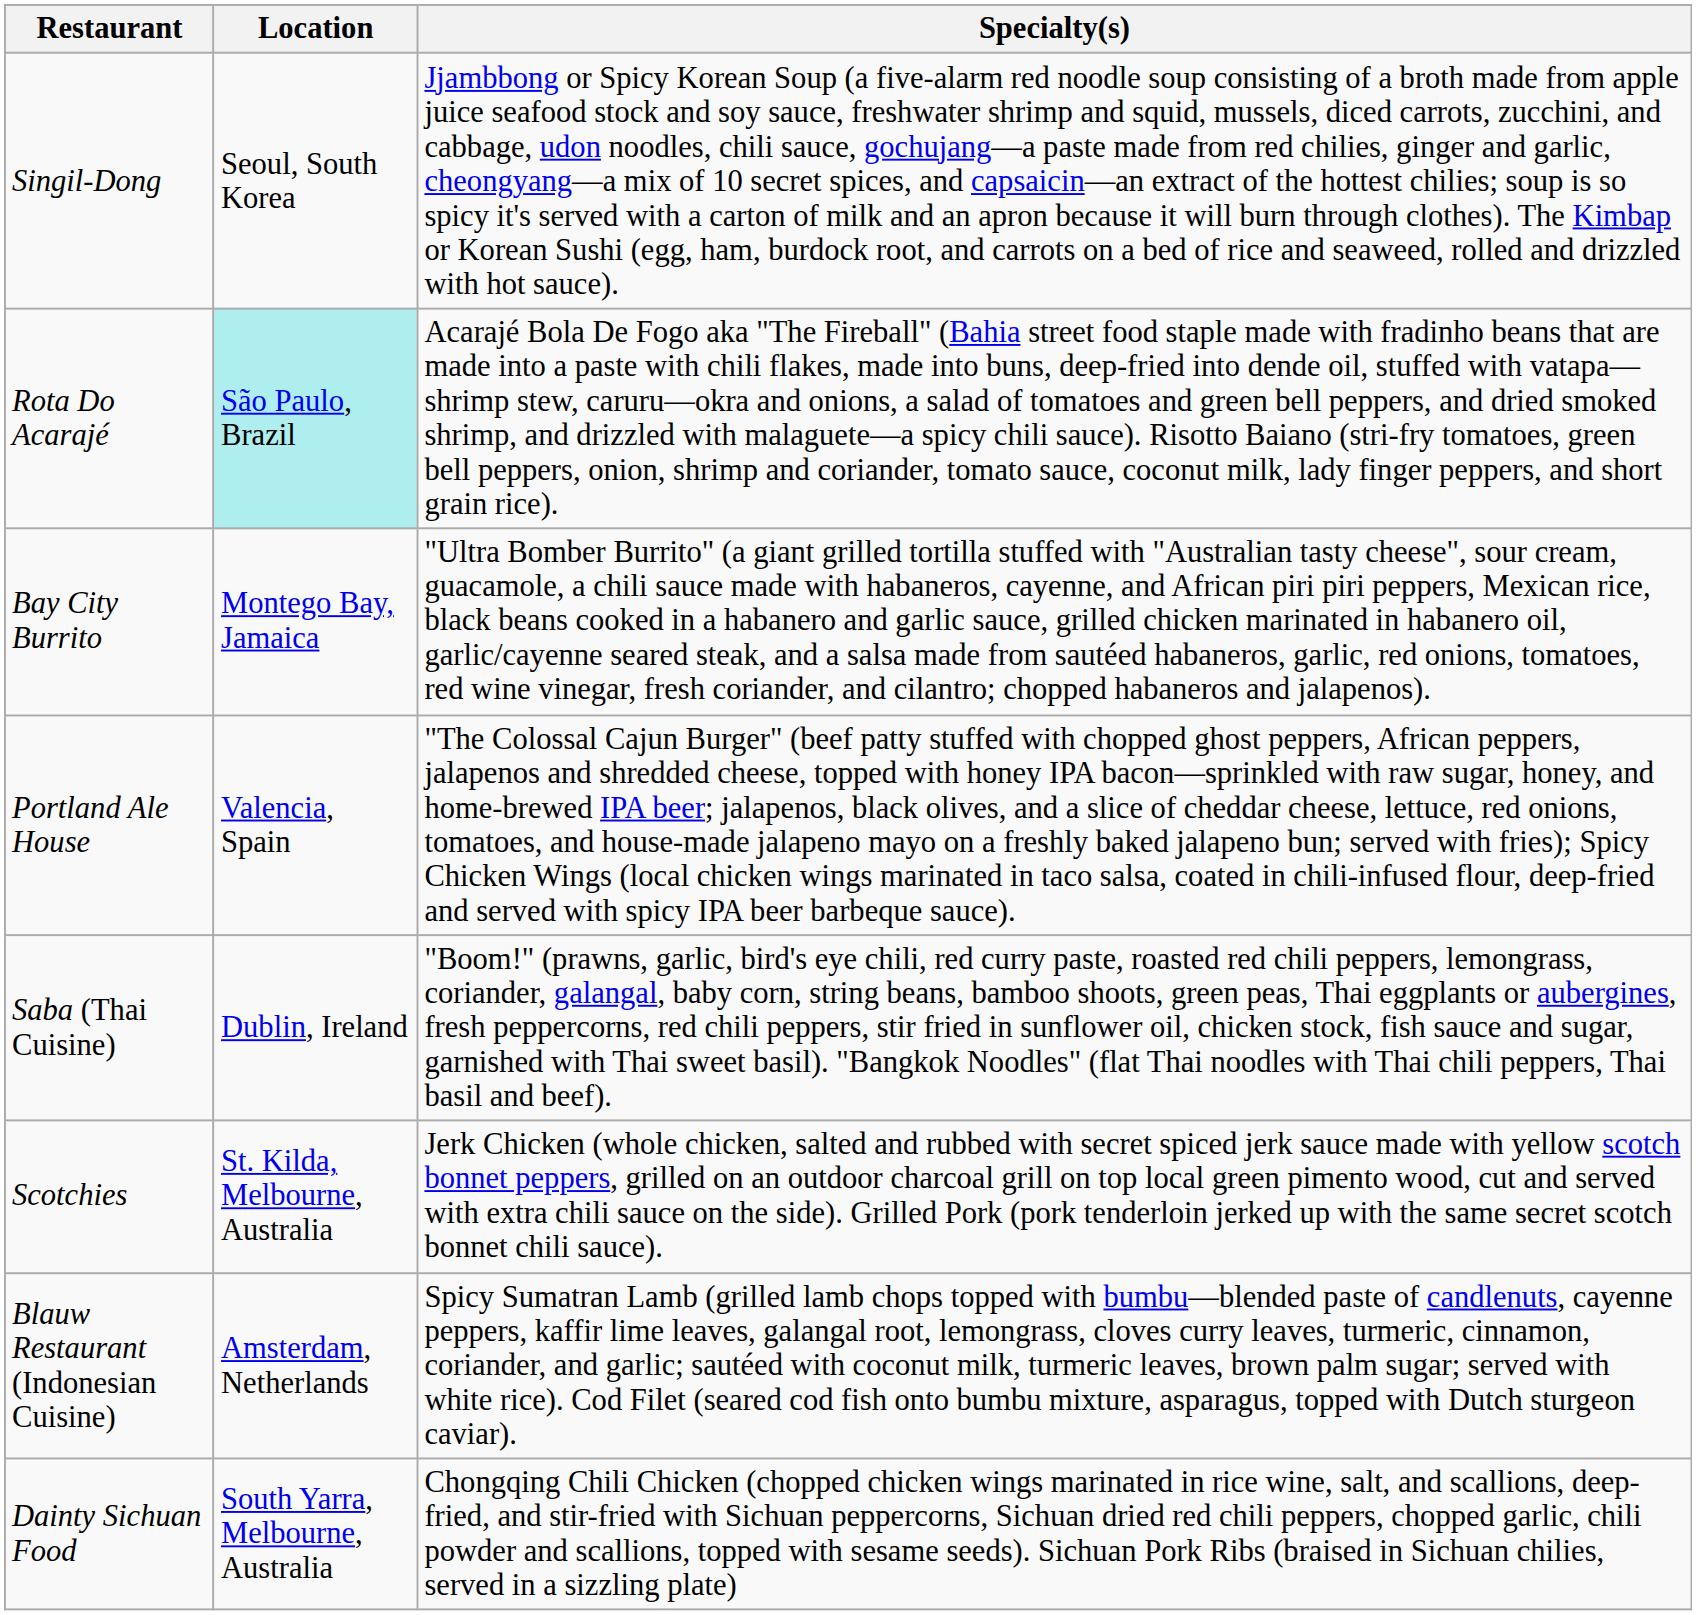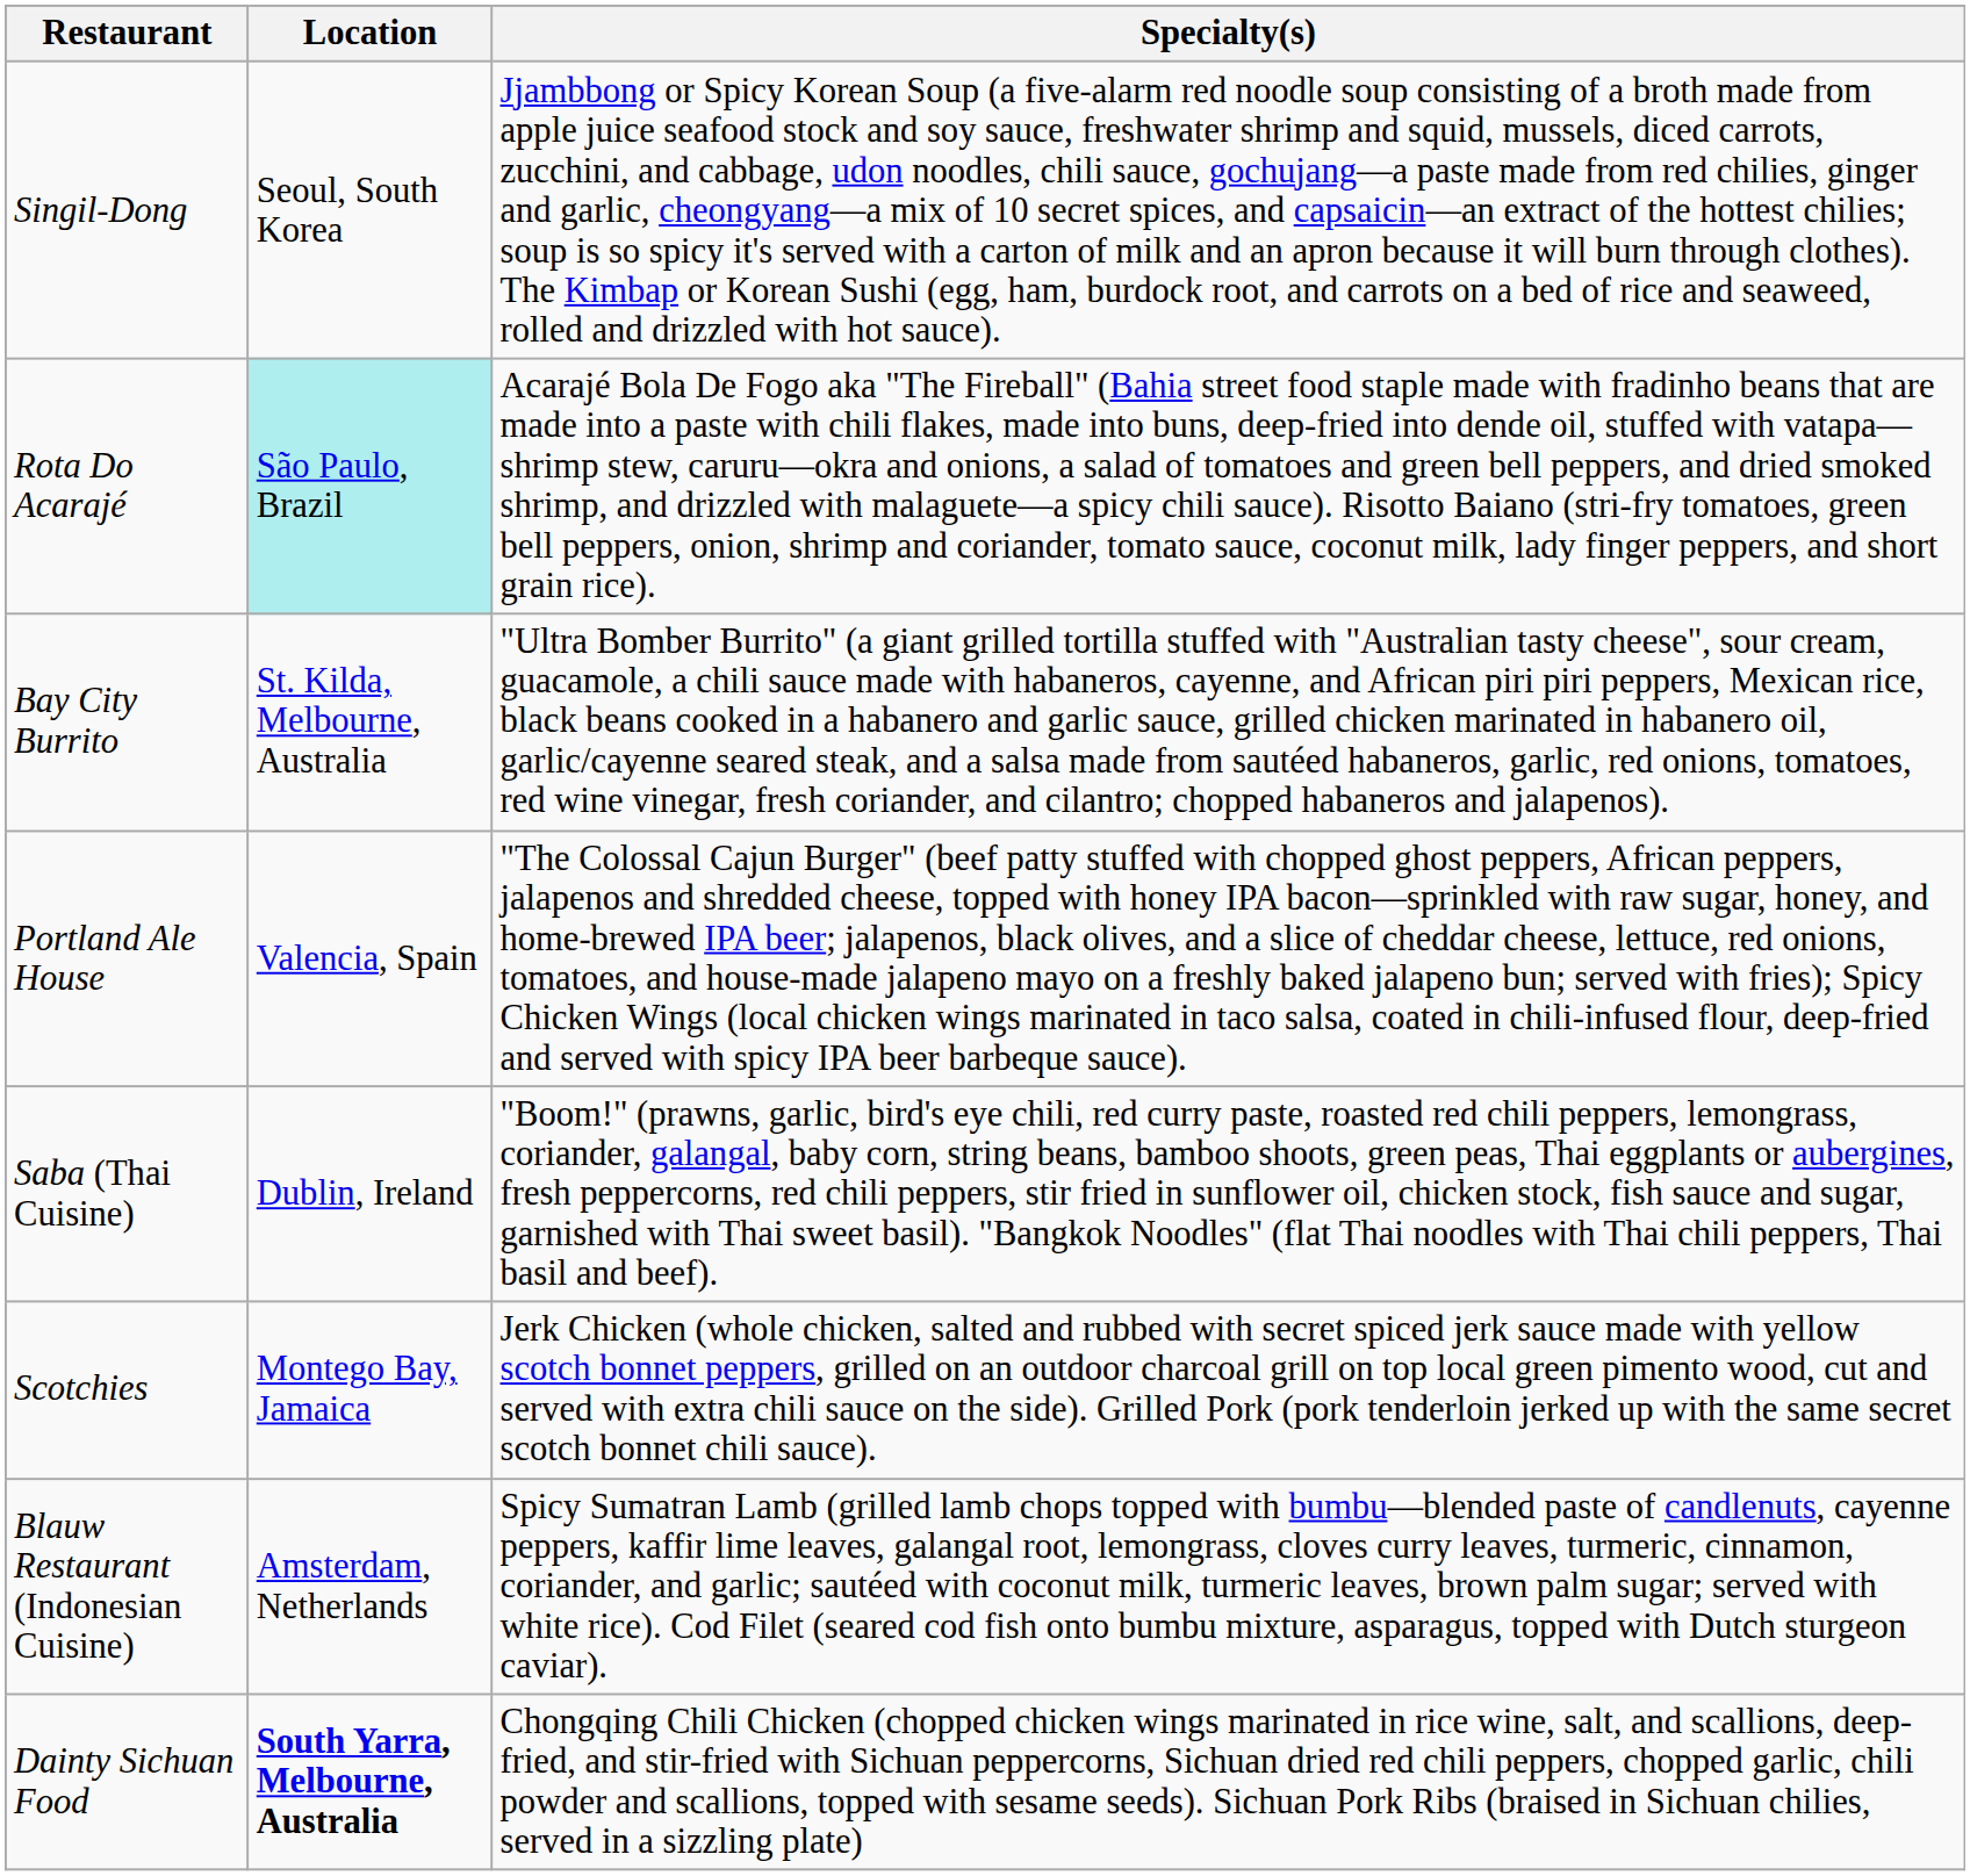Bay City Burrito | Location: Montego Bay, Jamaica -> St. Kilda, Melbourne, Australia
Scotchies | Location: St. Kilda, Melbourne, Australia -> Montego Bay, Jamaica
Dainty Sichuan Food | Location: normal -> bold
